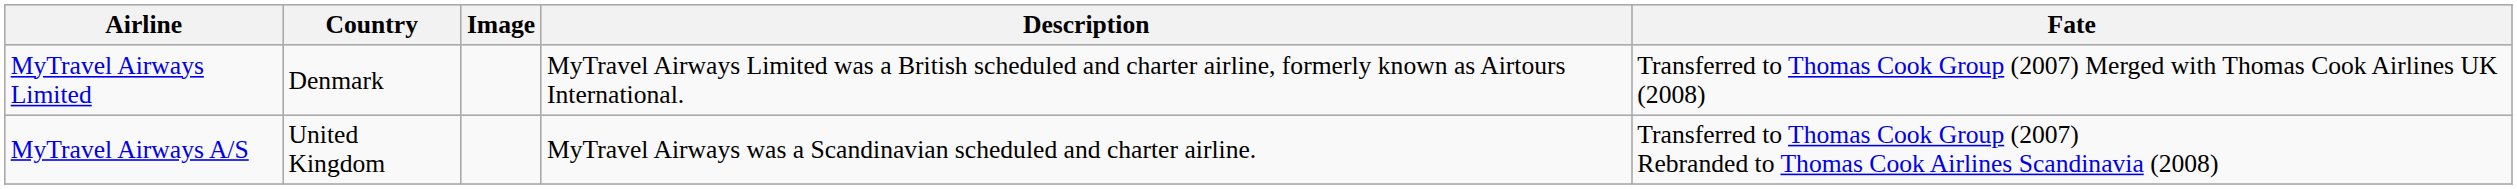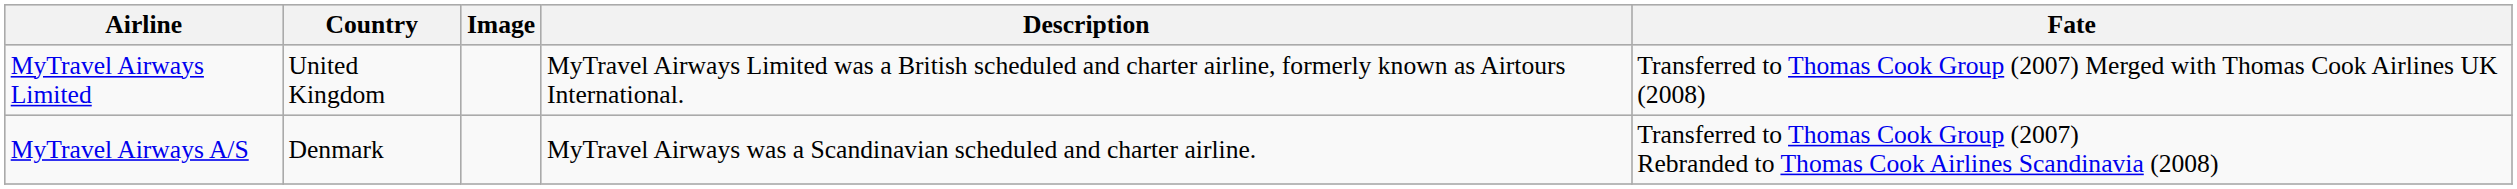MyTravel Airways Limited | Country: Denmark -> United Kingdom
MyTravel Airways A/S | Country: United Kingdom -> Denmark
